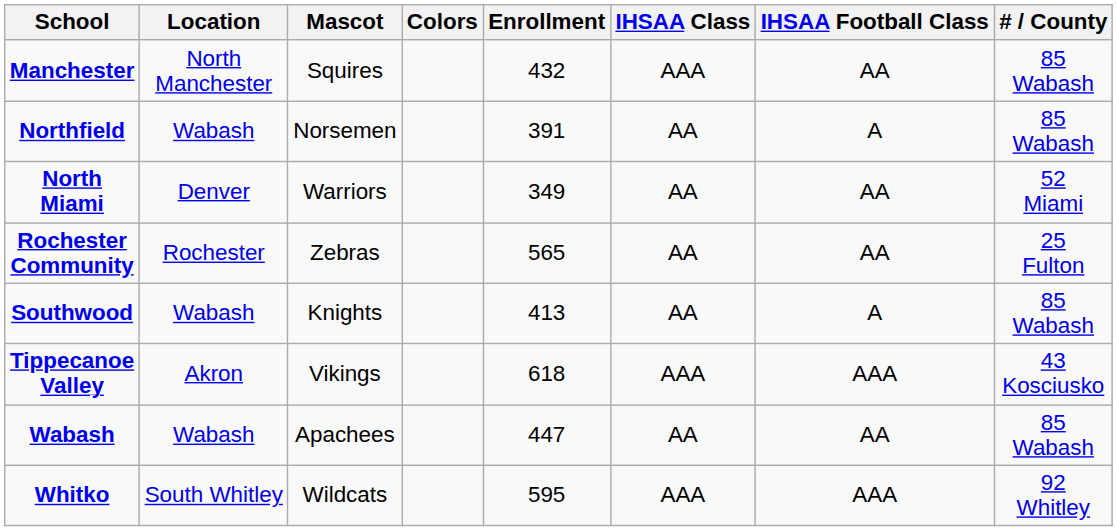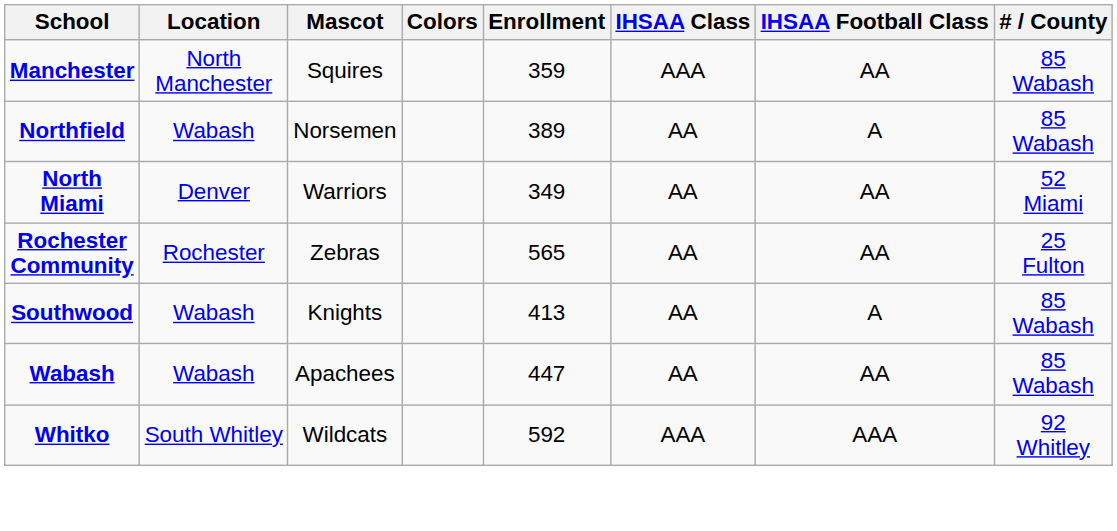Manchester | Enrollment: 432 -> 359
Northfield | Enrollment: 391 -> 389
- row: Tippecanoe Valley | Akron | Vikings | 618 | AAA | AAA | 43 Kosciusko
Whitko | Enrollment: 595 -> 592
